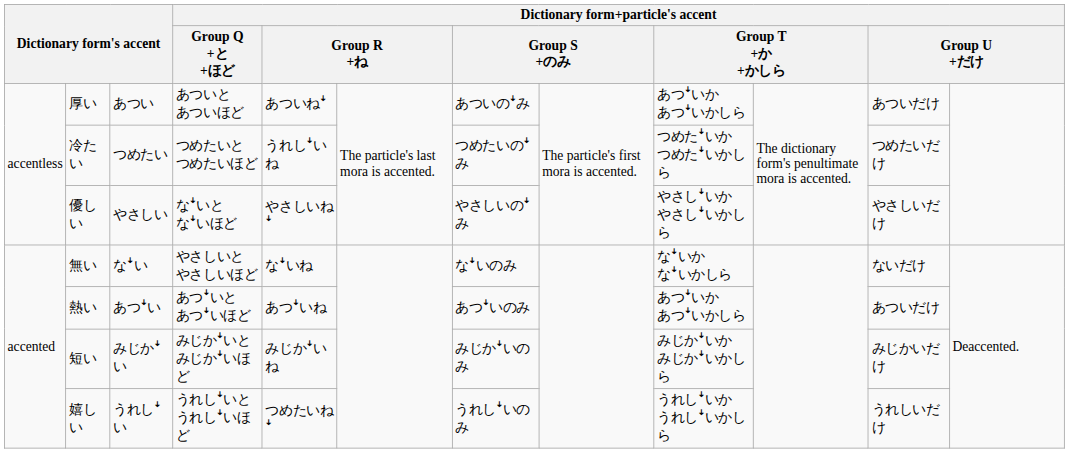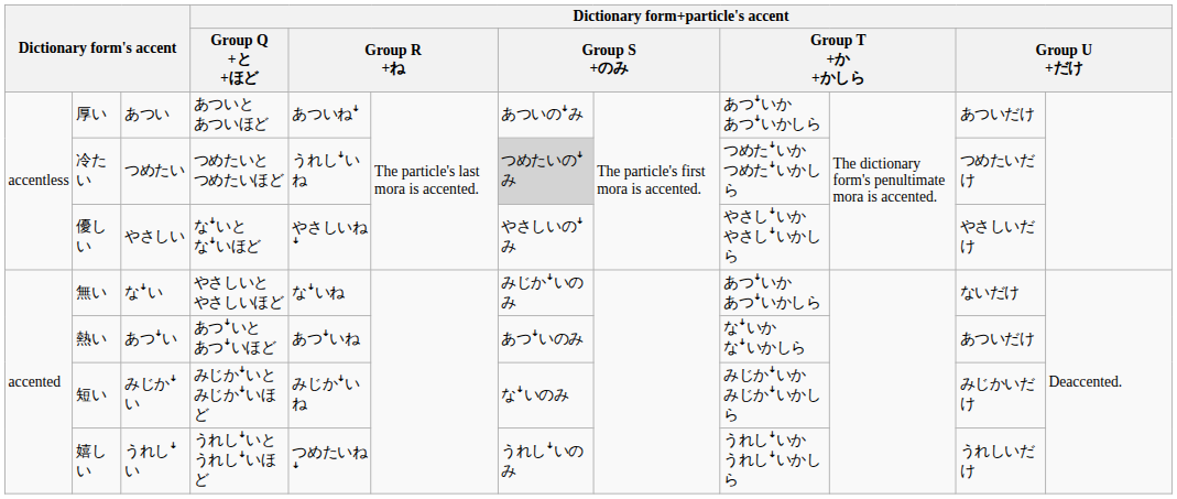冷たい | column 7: no background -> lightgrey background
無い | column 7: なꜜいのみ -> みじかꜜいのみ
無い | column 9: なꜜいか なꜜいかしら -> あつꜜいか あつꜜいかしら
熱い | column 9: あつꜜいか あつꜜいかしら -> なꜜいか なꜜいかしら
短い | column 7: みじかꜜいのみ -> なꜜいのみ
